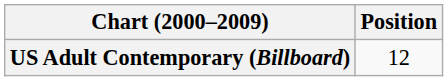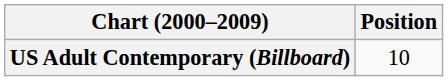US Adult Contemporary (Billboard) | Position: 12 -> 10
